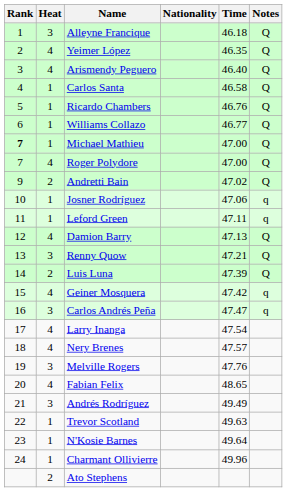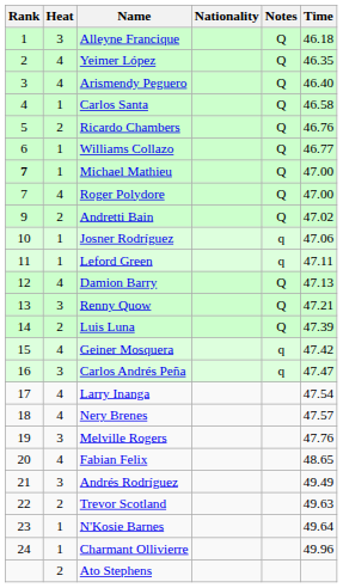columns swapped: Time <-> Notes
Ricardo Chambers | Heat: 1 -> 2
Trevor Scotland | Heat: 1 -> 2
